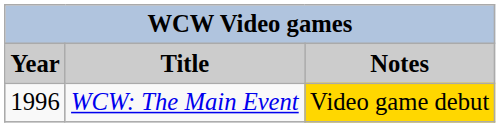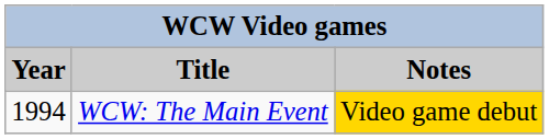WCW: The Main Event | Year: 1996 -> 1994
